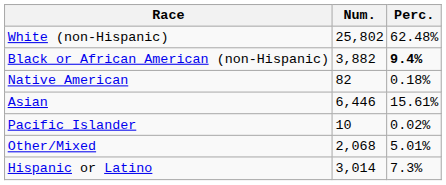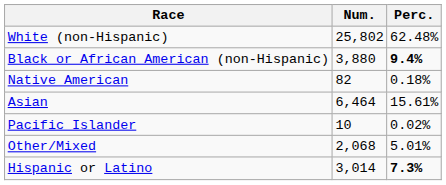Black or African American (non-Hispanic) | Num.: 3,882 -> 3,880
Asian | Num.: 6,446 -> 6,464
Hispanic or Latino | Perc.: normal -> bold
